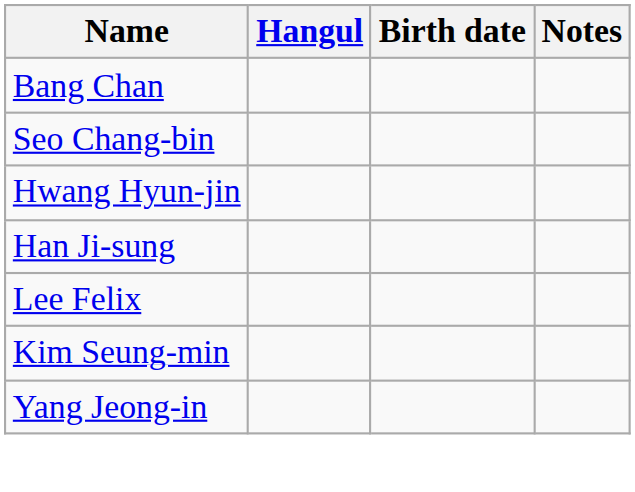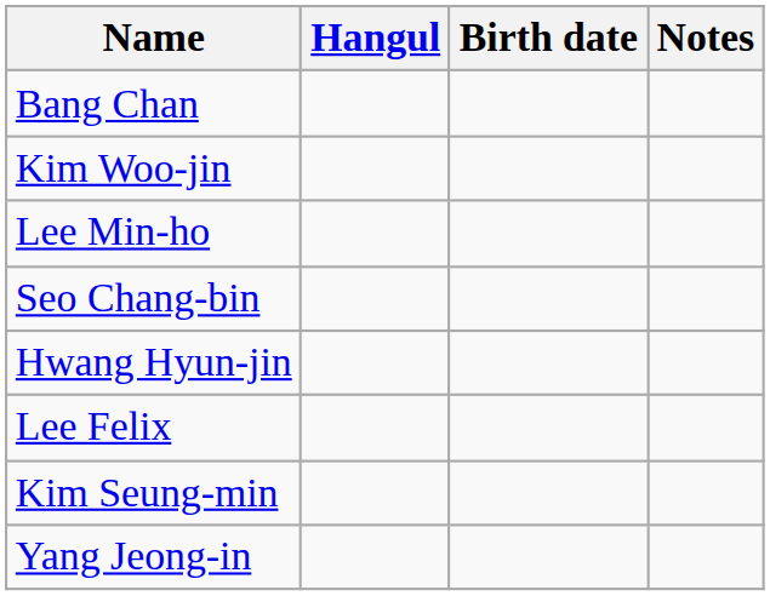+ row: Kim Woo-jin
+ row: Lee Min-ho
- row: Han Ji-sung
